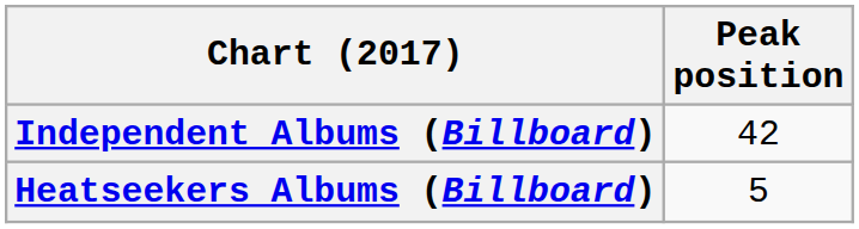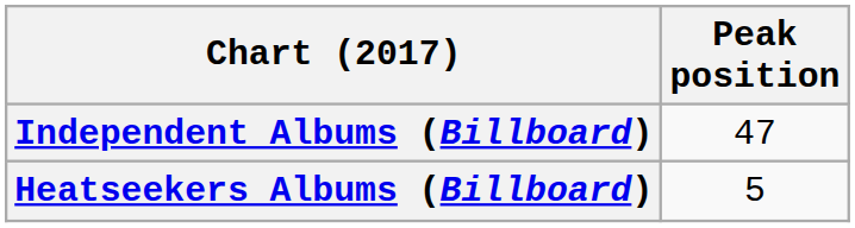Independent Albums (Billboard) | Peak position: 42 -> 47
